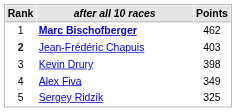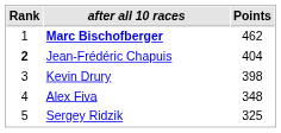Jean-Frédéric Chapuis | Points: 403 -> 404
Alex Fiva | Points: 349 -> 348
